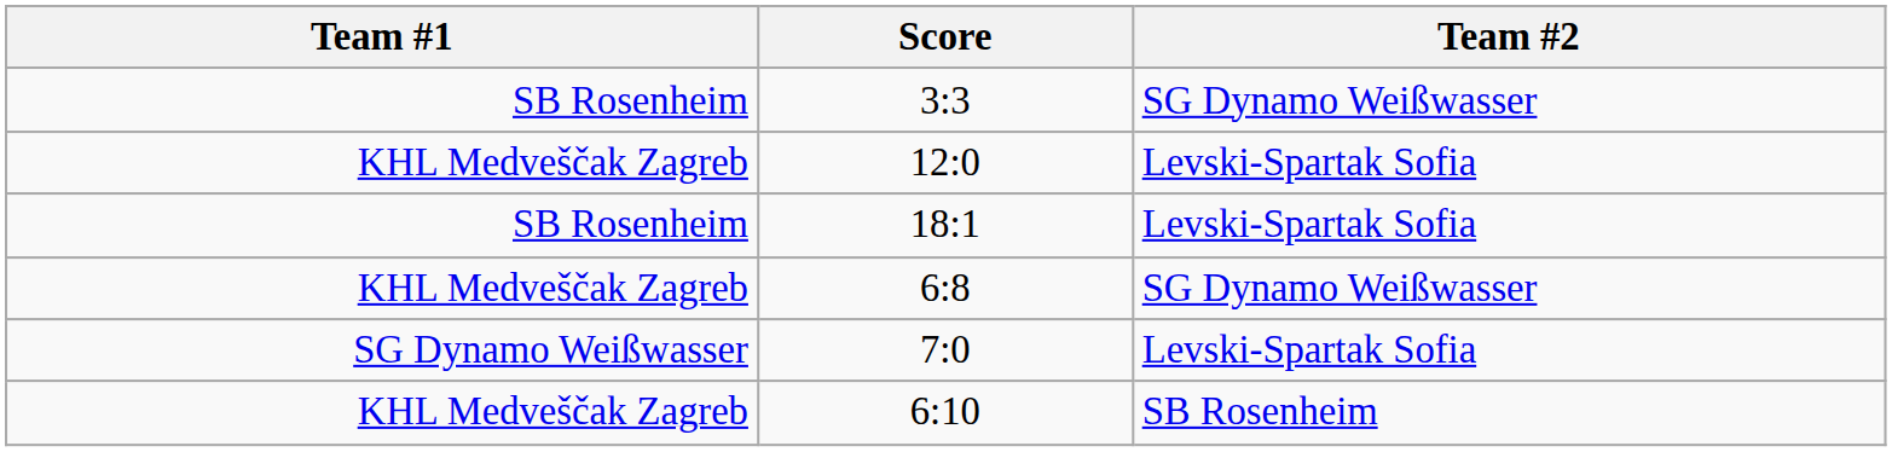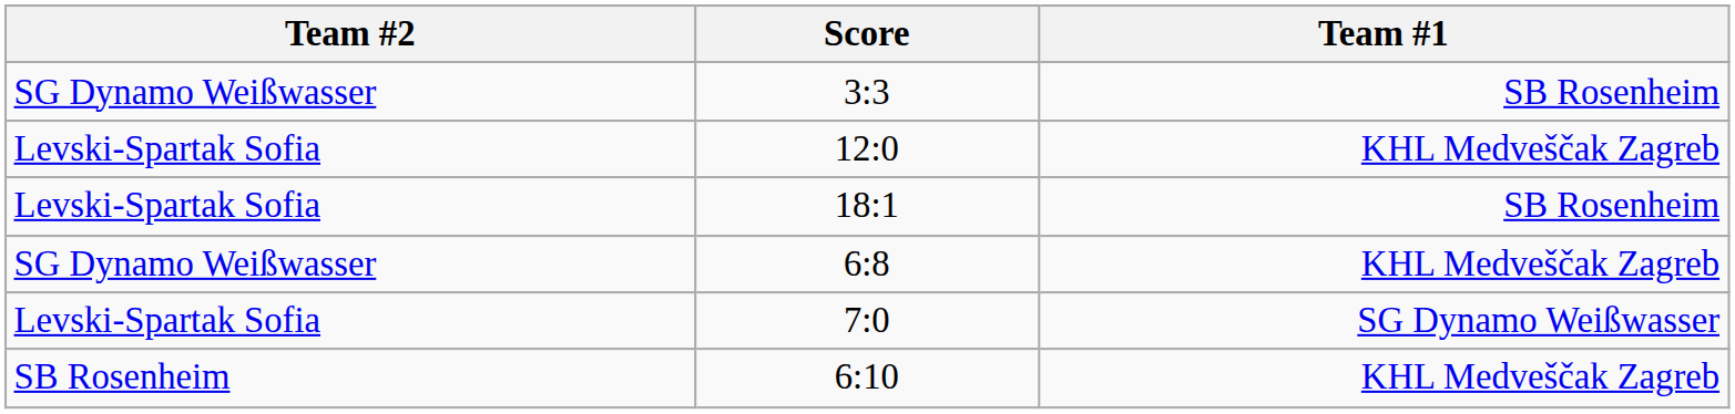columns swapped: Team #1 <-> Team #2
